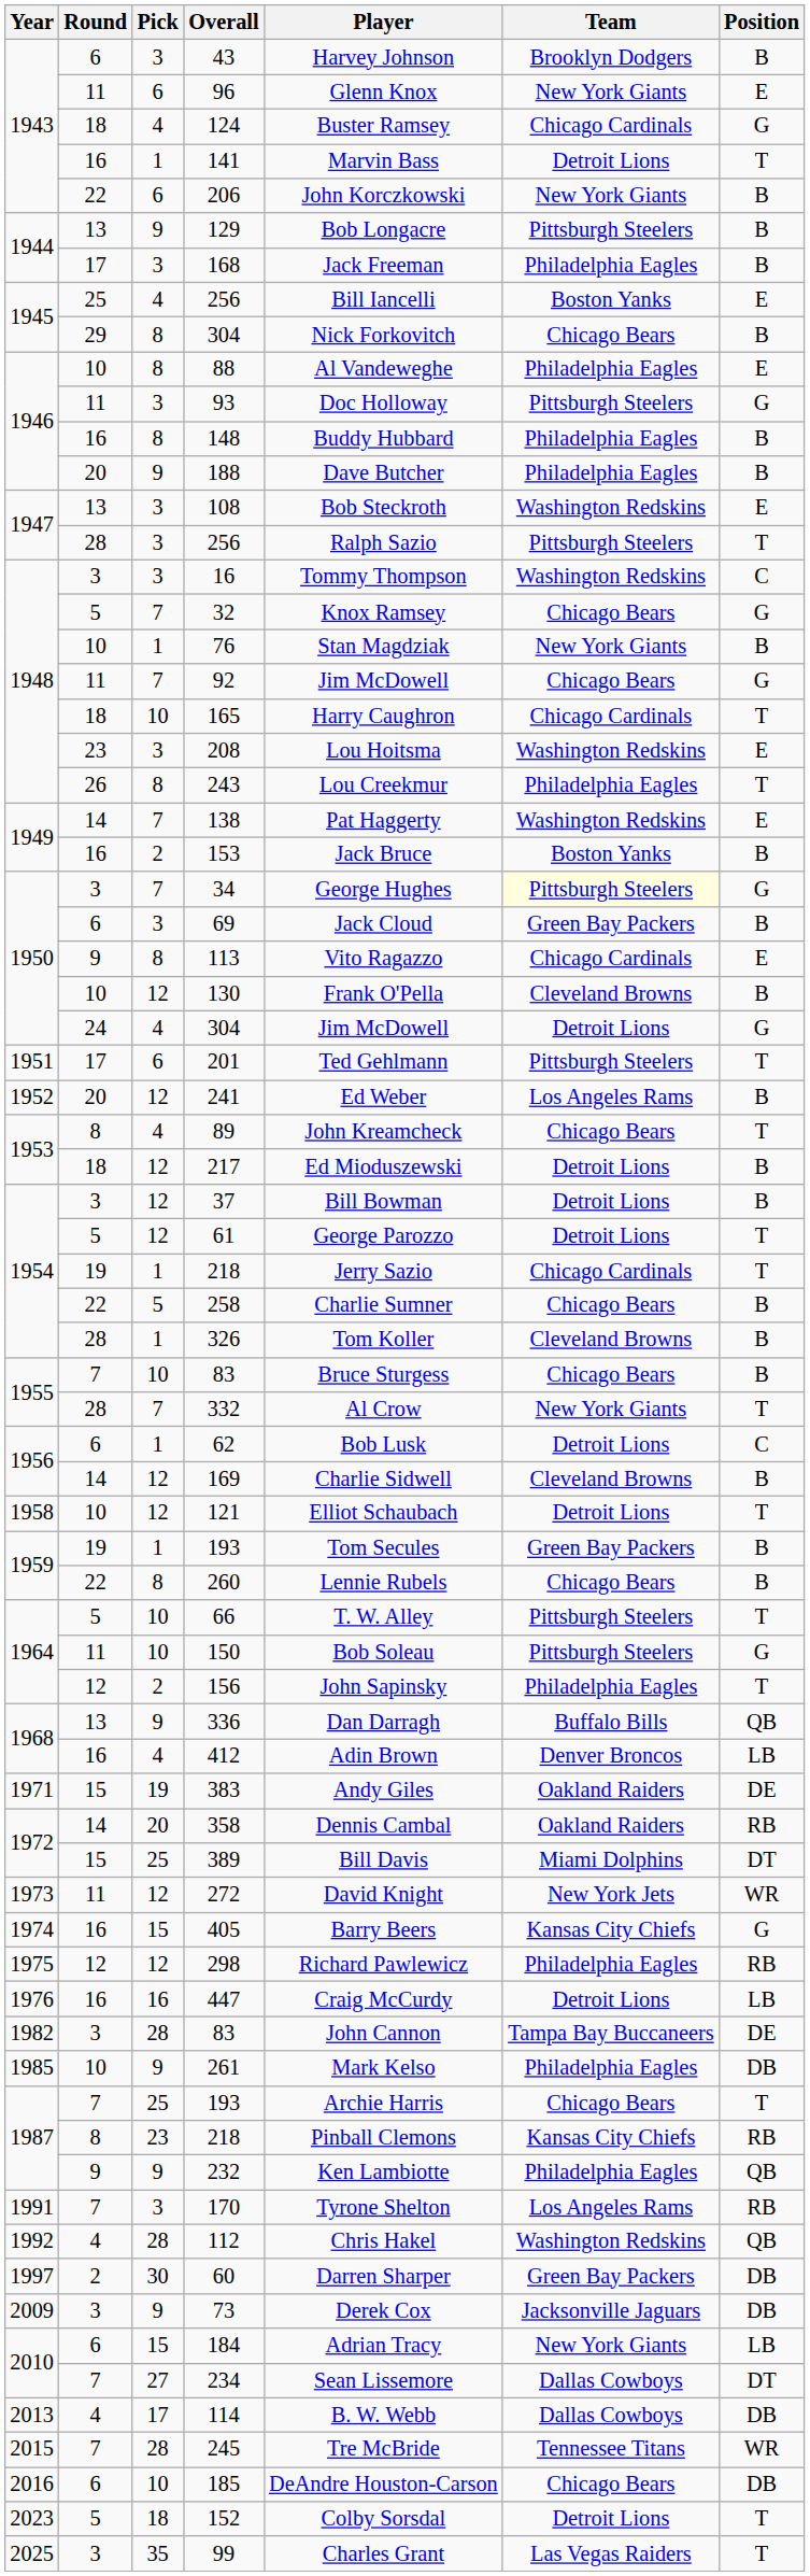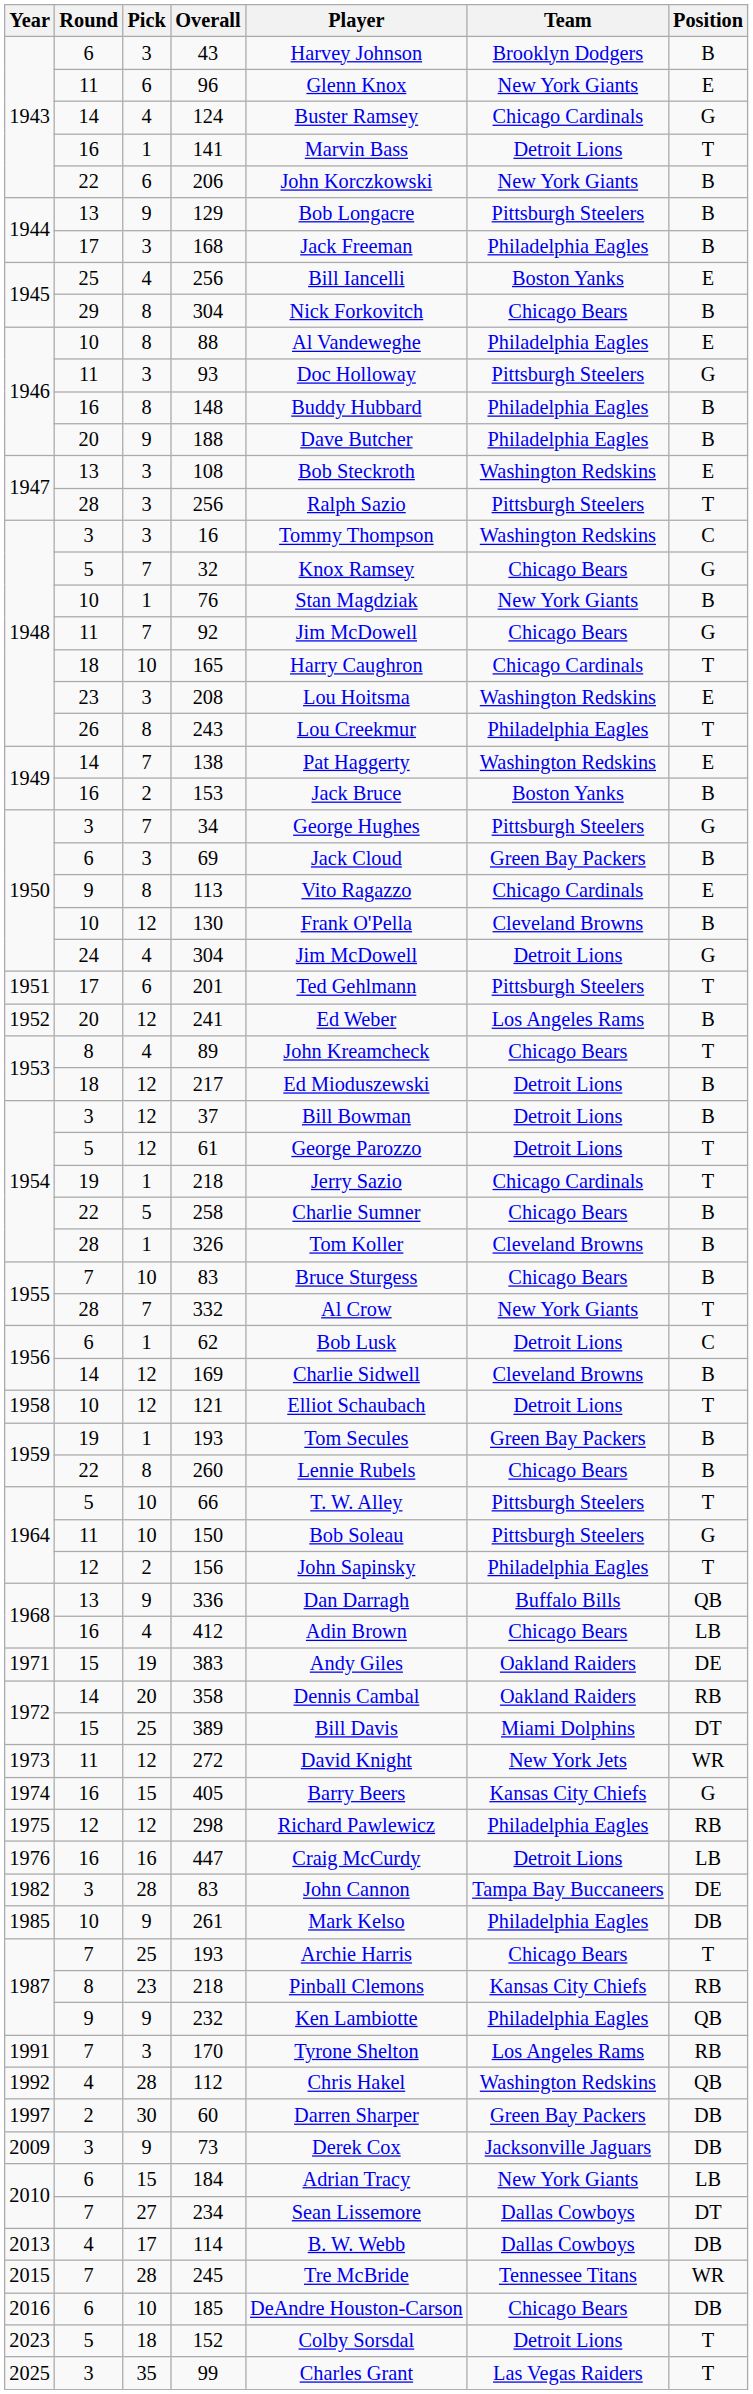124 | Round: 18 -> 14
34 | Team: lightyellow background -> no background
412 | Team: Denver Broncos -> Chicago Bears
